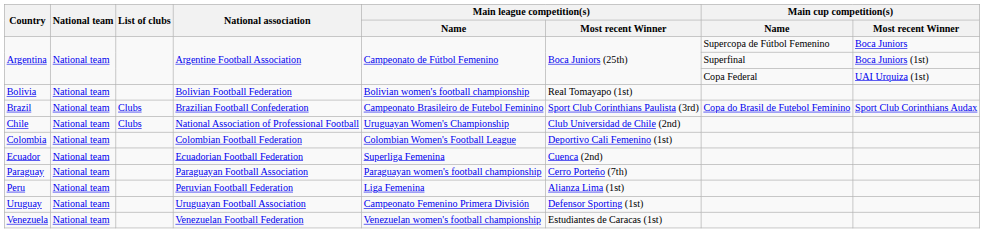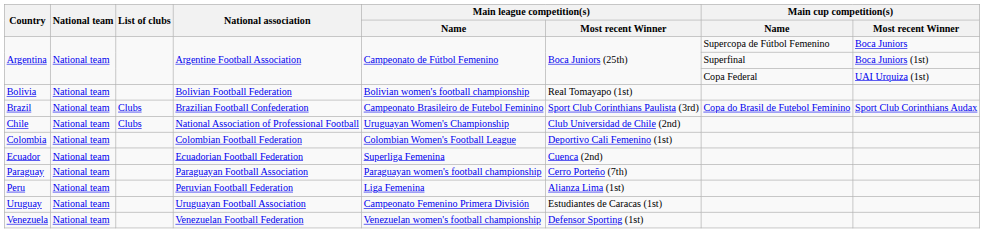Uruguay | Main league competition(s) / Most recent Winner: Defensor Sporting (1st) -> Estudiantes de Caracas (1st)
Venezuela | Main league competition(s) / Most recent Winner: Estudiantes de Caracas (1st) -> Defensor Sporting (1st)
